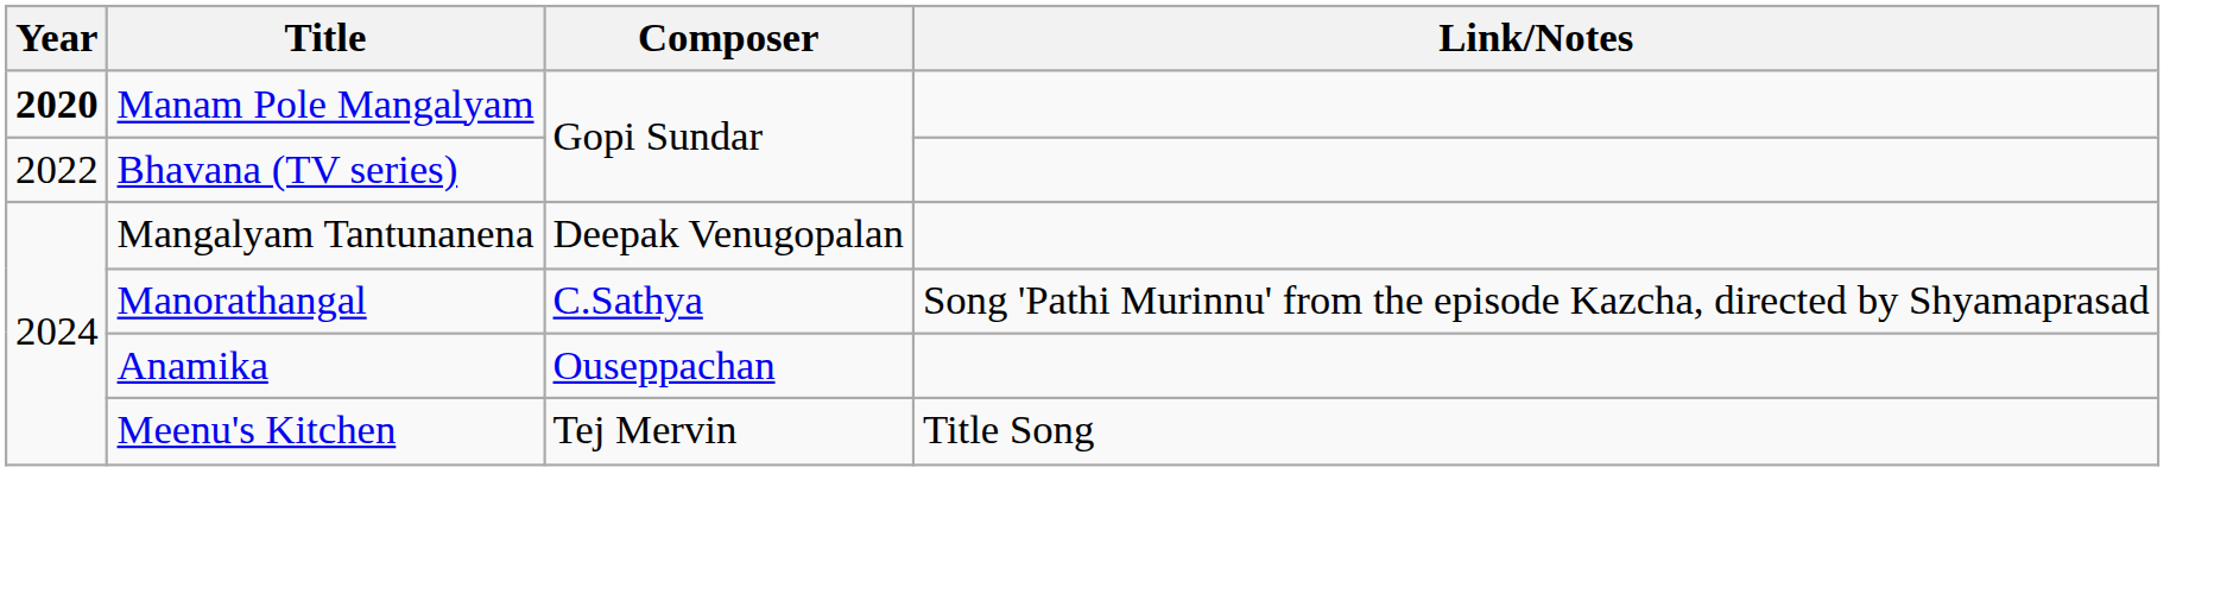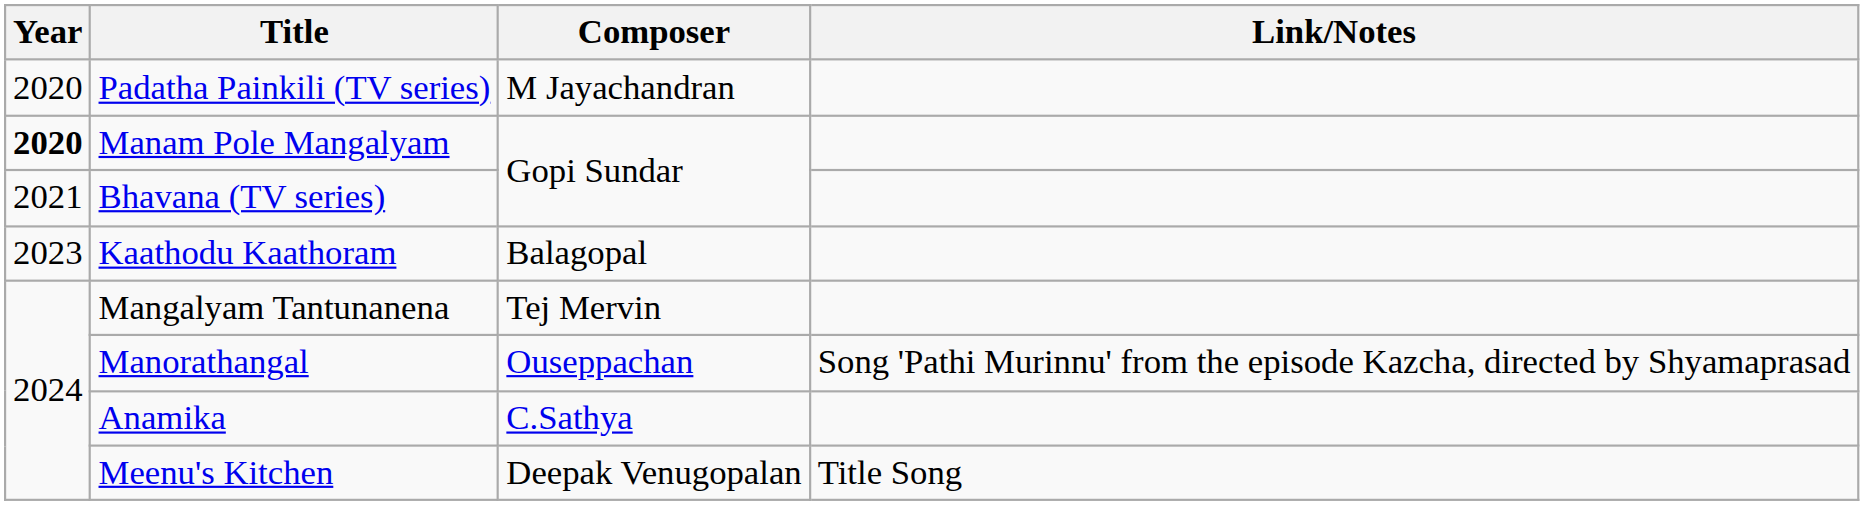+ row: 2020 | Padatha Painkili (TV series) | M Jayachandran
Bhavana (TV series) | Year: 2022 -> 2021
+ row: 2023 | Kaathodu Kaathoram | Balagopal
Mangalyam Tantunanena | Composer: Deepak Venugopalan -> Tej Mervin
Manorathangal | Composer: C.Sathya -> Ouseppachan
Anamika | Composer: Ouseppachan -> C.Sathya
Meenu's Kitchen | Composer: Tej Mervin -> Deepak Venugopalan
